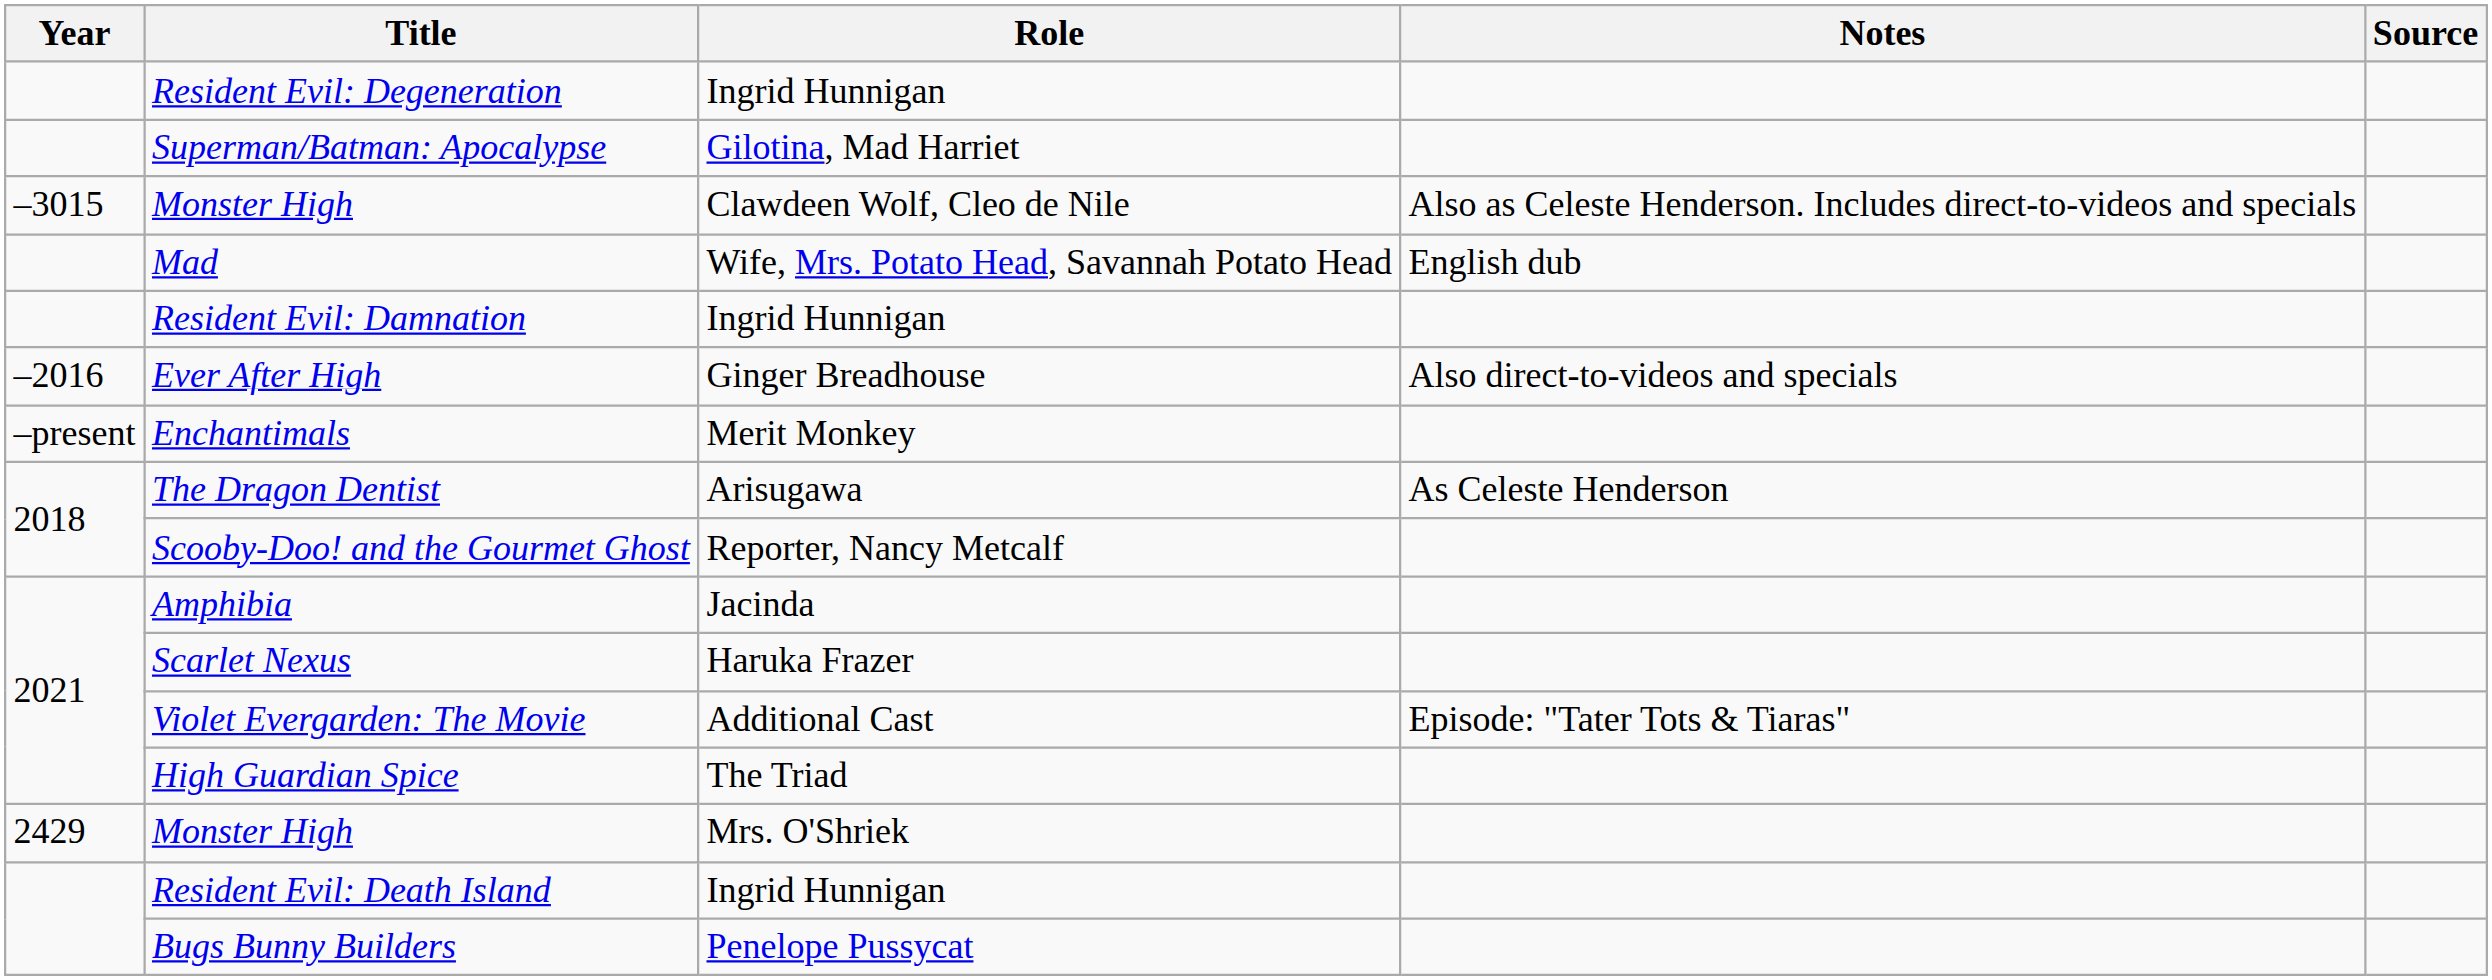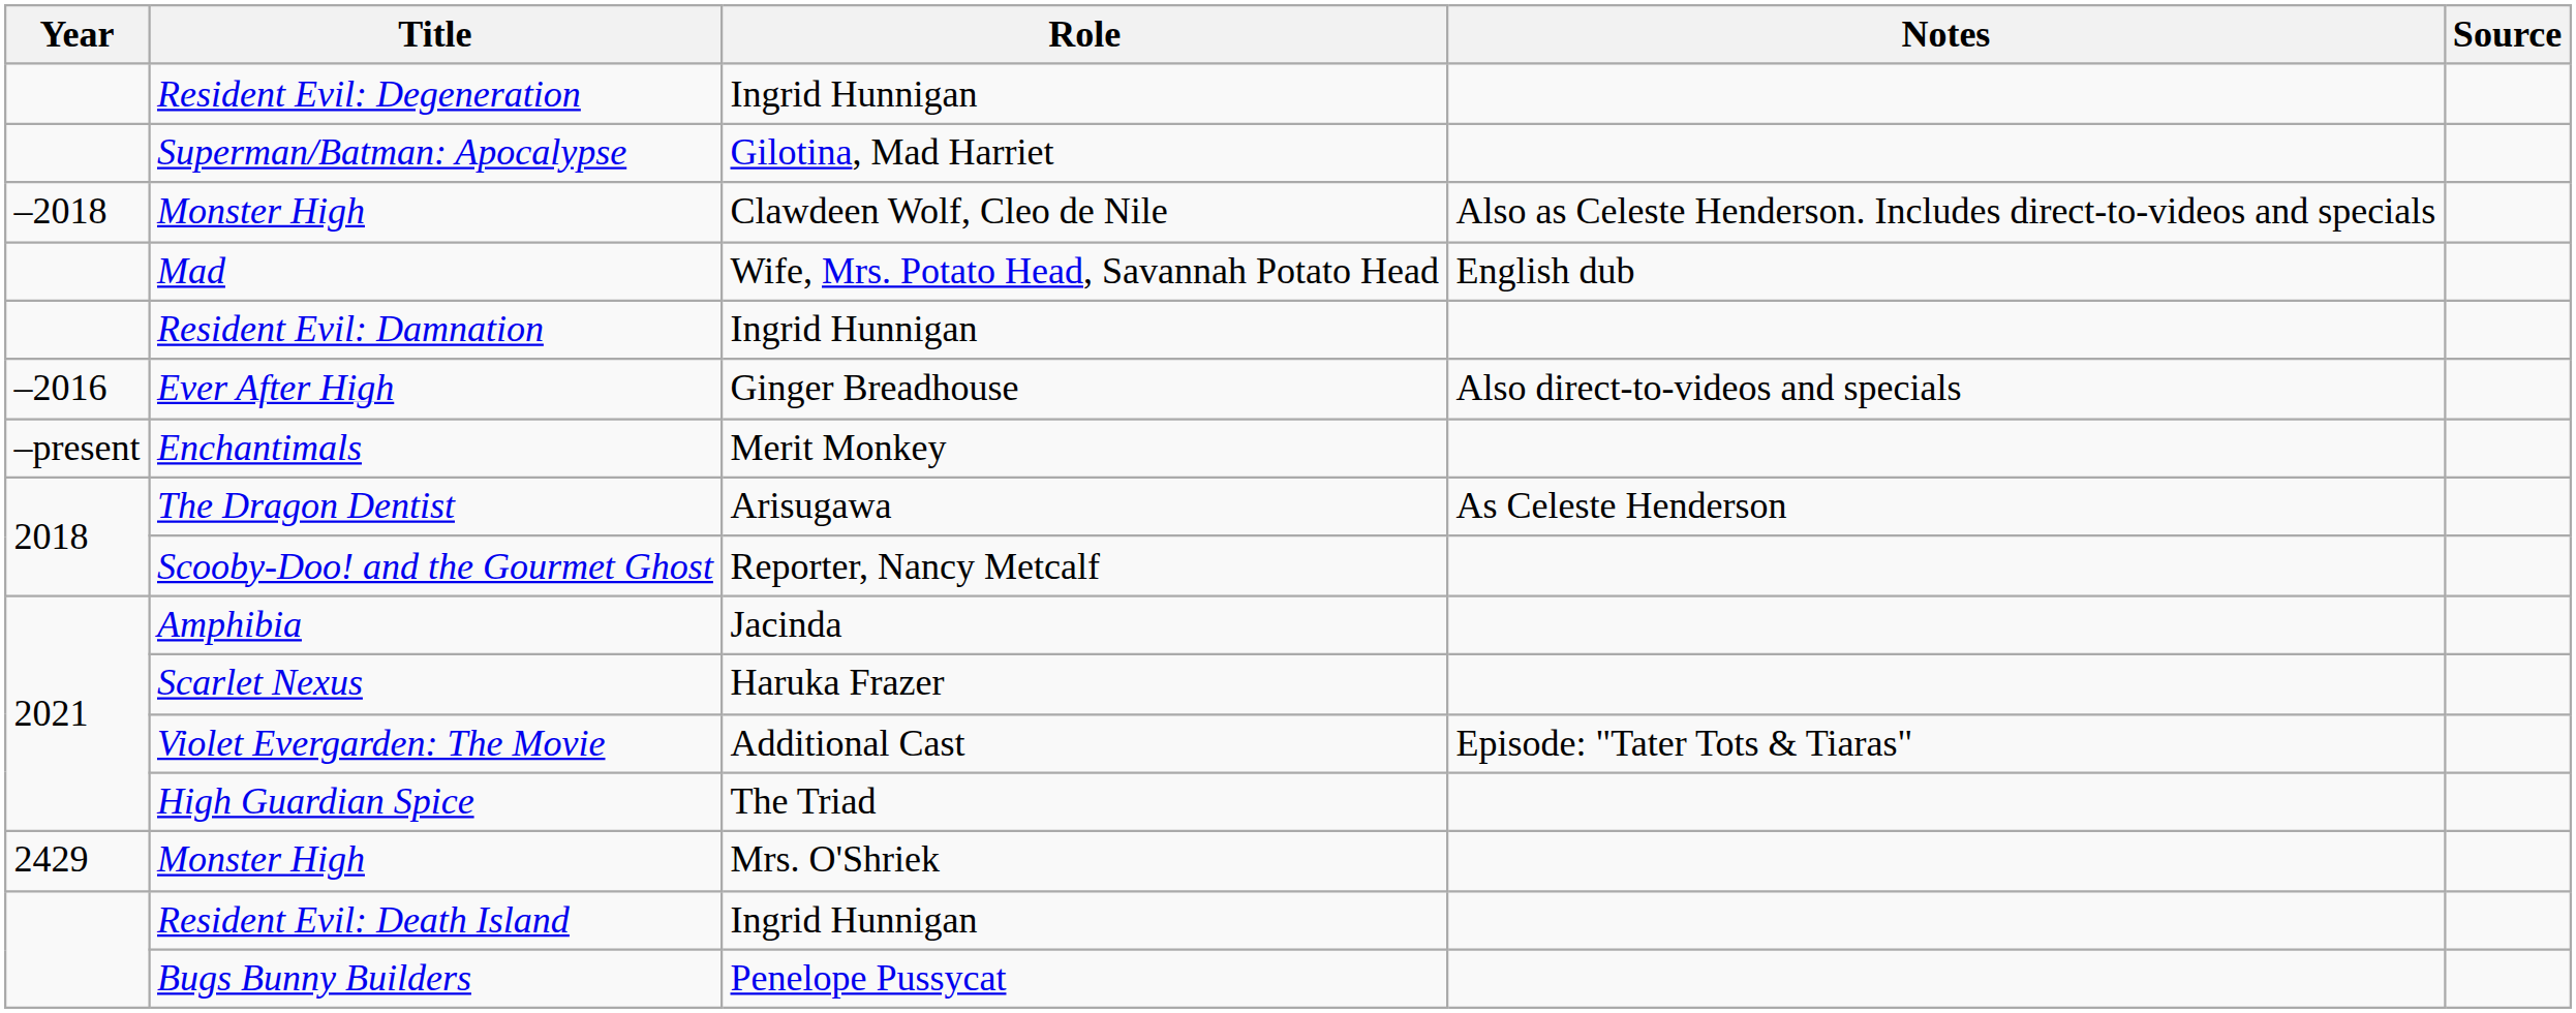Monster High / Clawdeen Wolf, Cleo de Nile | Year: –3015 -> –2018
